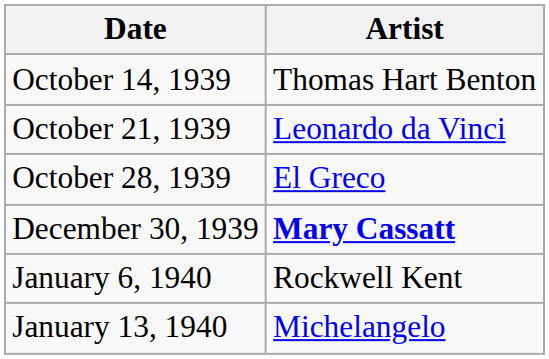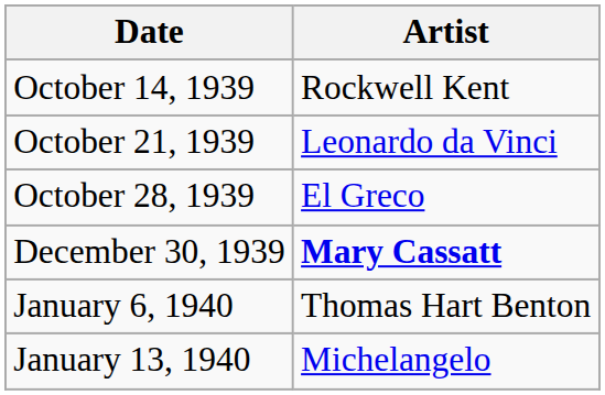October 14, 1939 | Artist: Thomas Hart Benton -> Rockwell Kent
January 6, 1940 | Artist: Rockwell Kent -> Thomas Hart Benton
